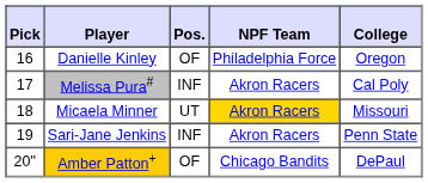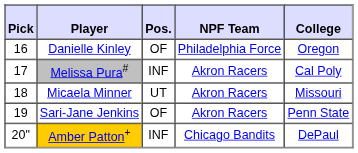Micaela Minner | NPF Team: gold background -> no background
Sari-Jane Jenkins | Pos.: INF -> OF
Amber Patton+ | Pos.: OF -> INF
